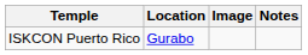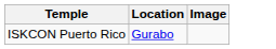- column: Notes
